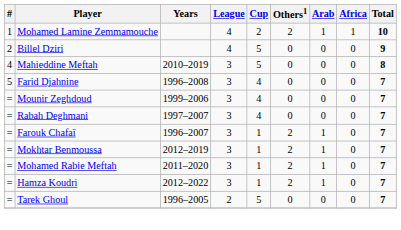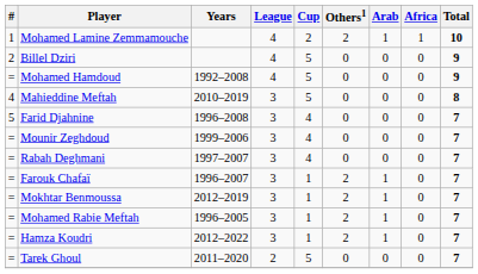+ row: = | Mohamed Hamdoud | 1992–2008 | 4 | 5 | 0 | 0 | 0 | 9
Mohamed Rabie Meftah | Years: 2011–2020 -> 1996–2005
Tarek Ghoul | Years: 1996–2005 -> 2011–2020
